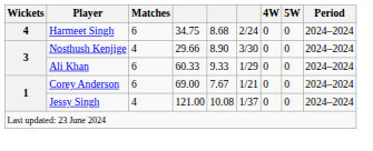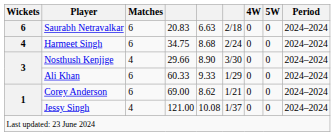+ row: 6 | Saurabh Netravalkar | 6 | 20.83 | 6.63 | 2/18 | 0 | 0 | 2024–2024
Corey Anderson | column 5: 7.67 -> 8.62
